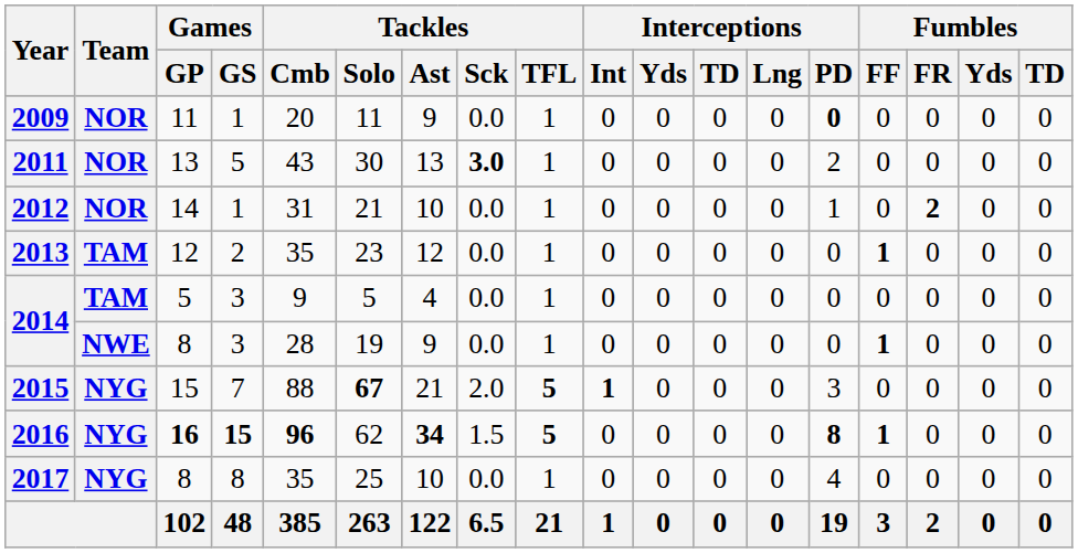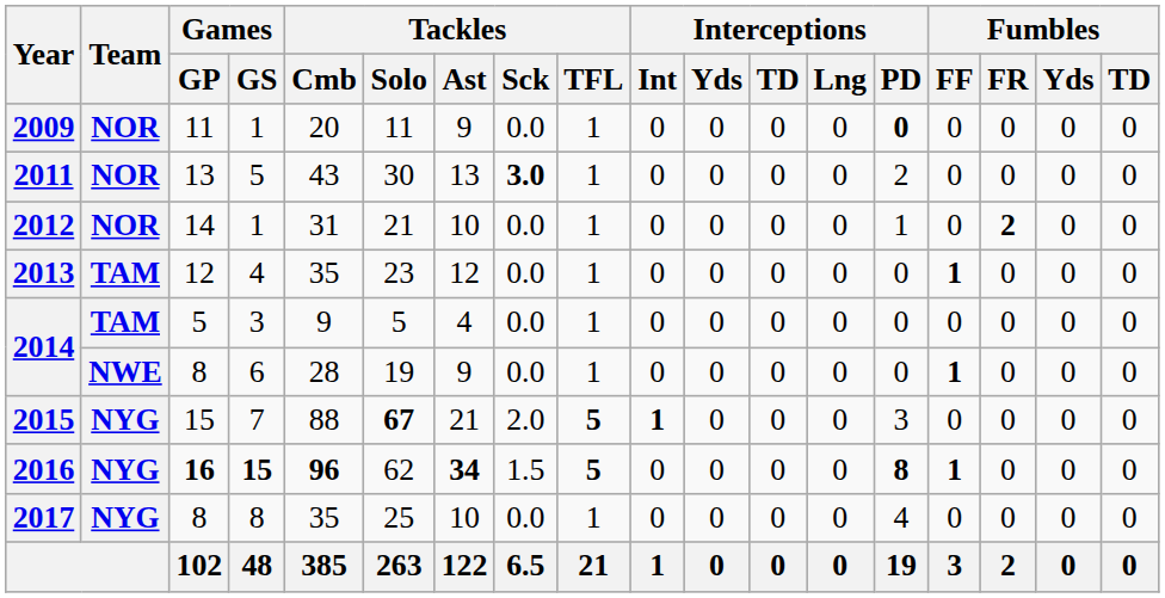2013 | Games / GS: 2 -> 4
2014 / 8 | Games / GS: 3 -> 6
